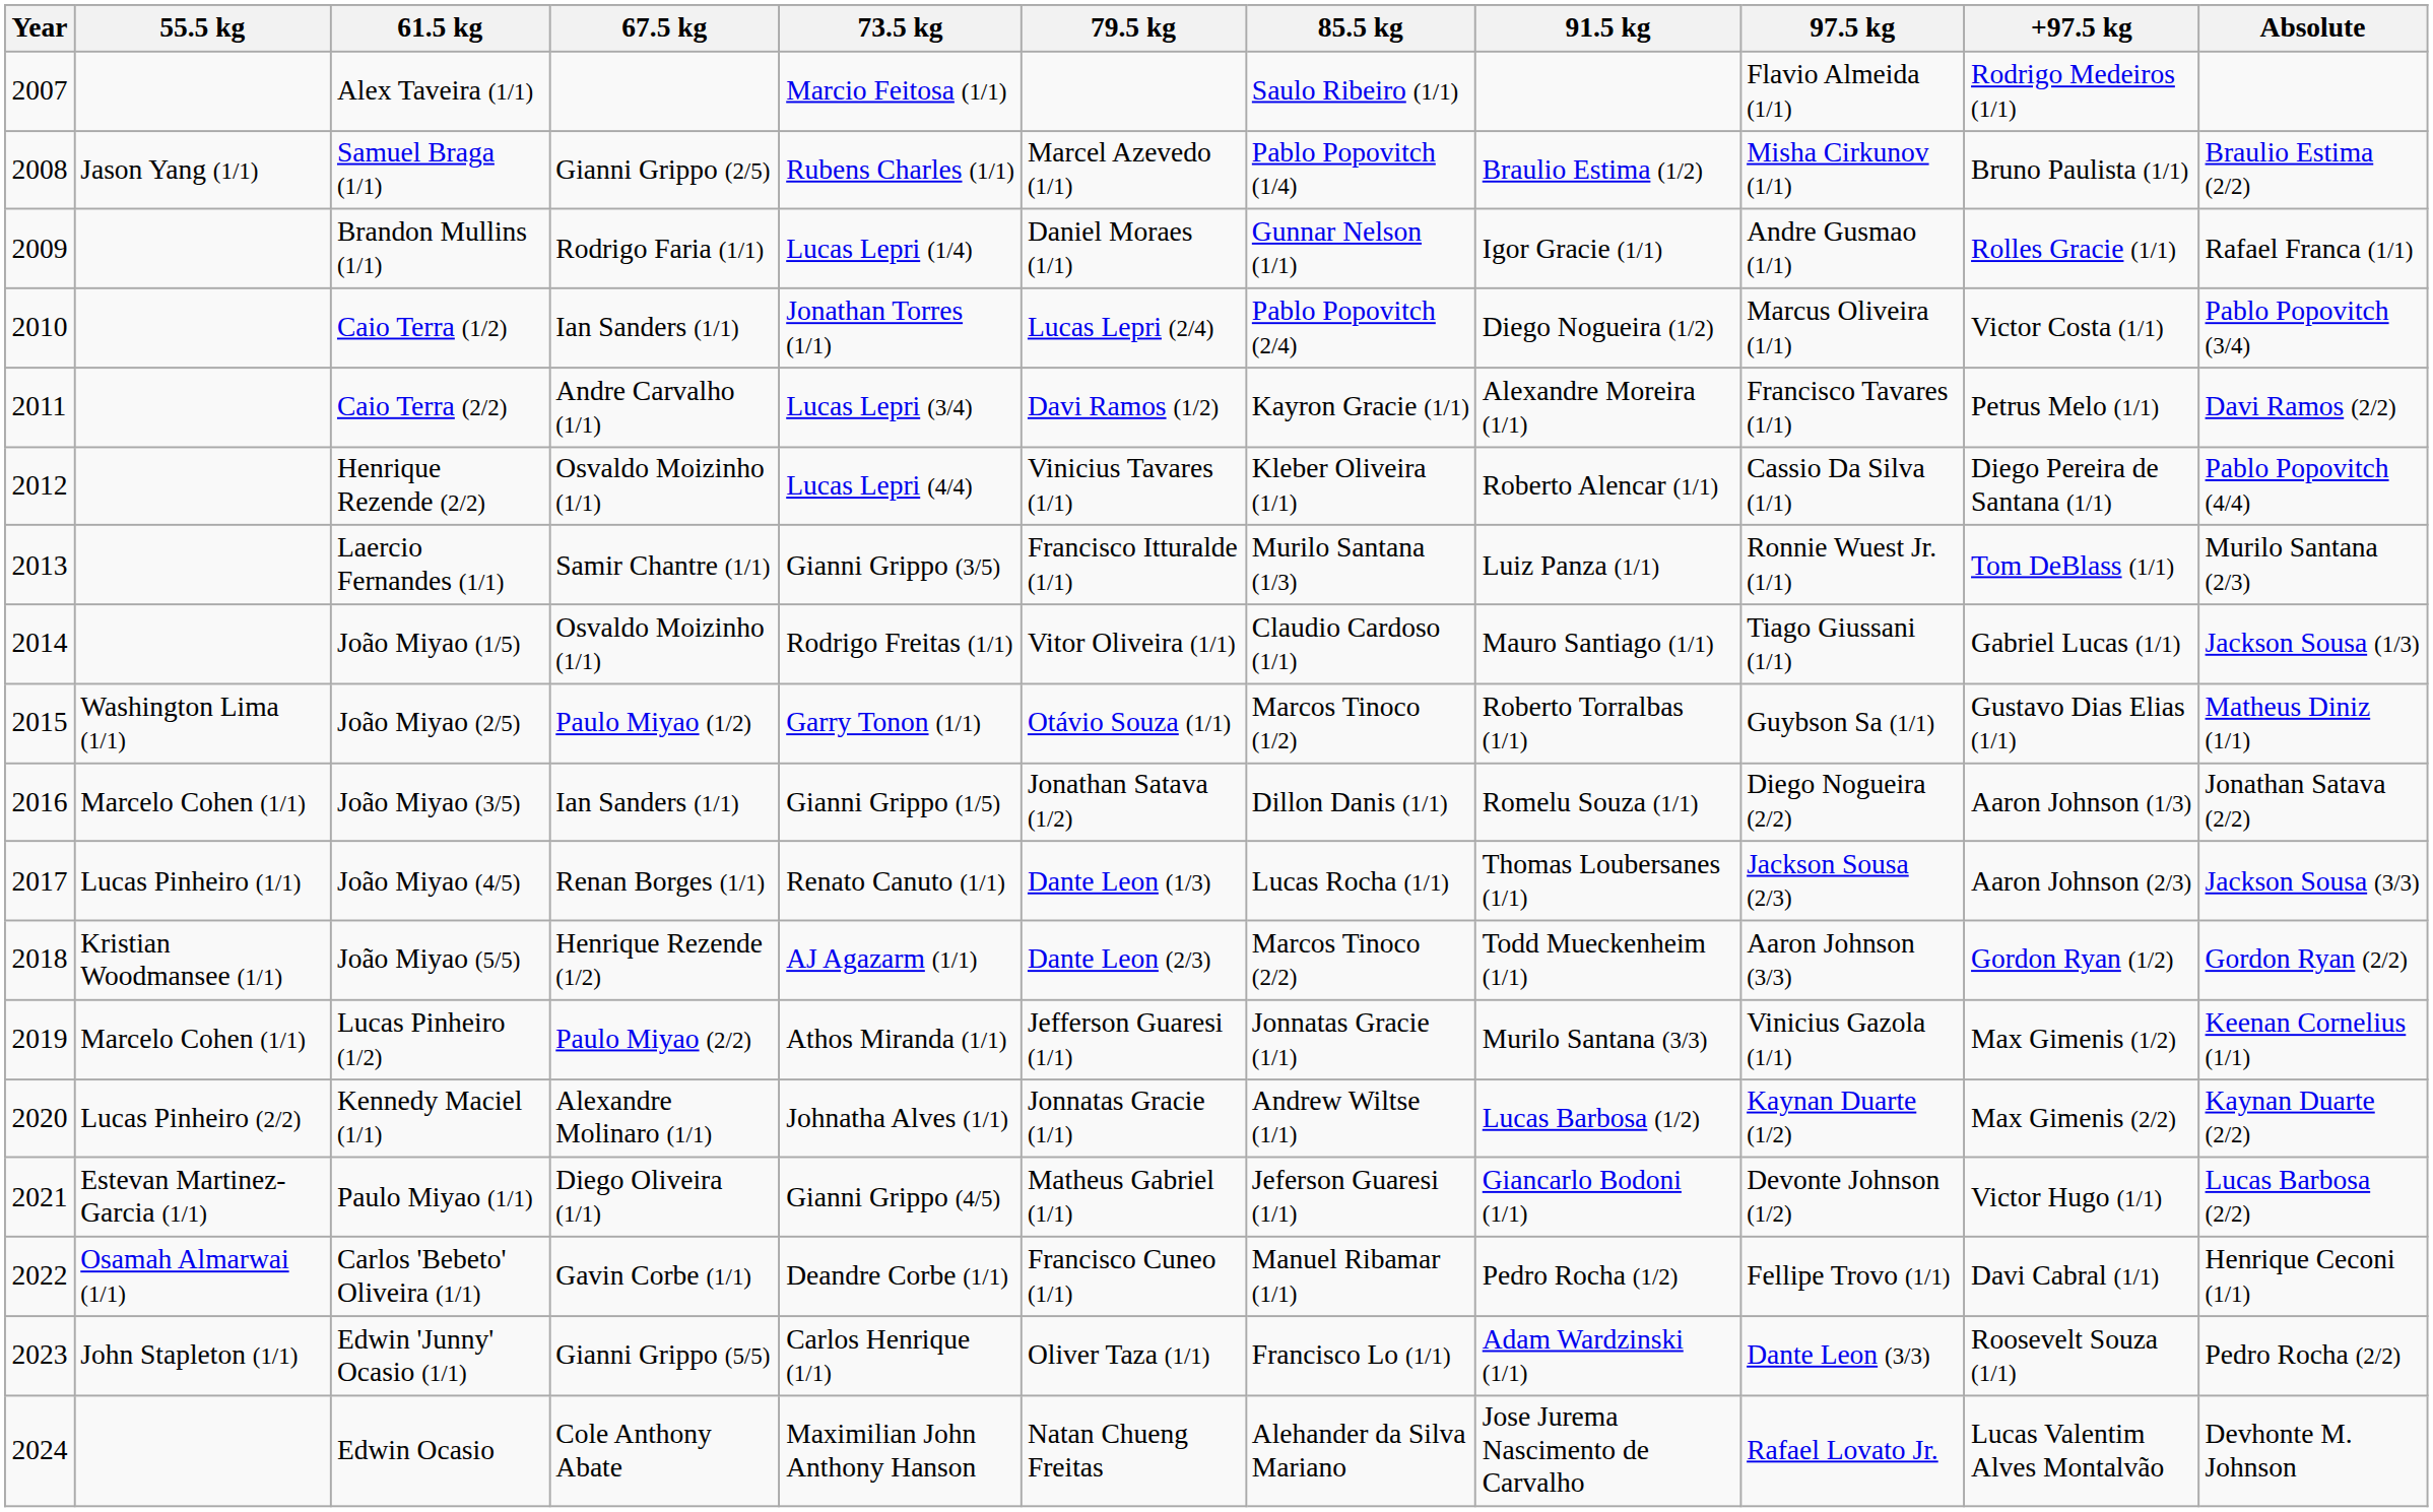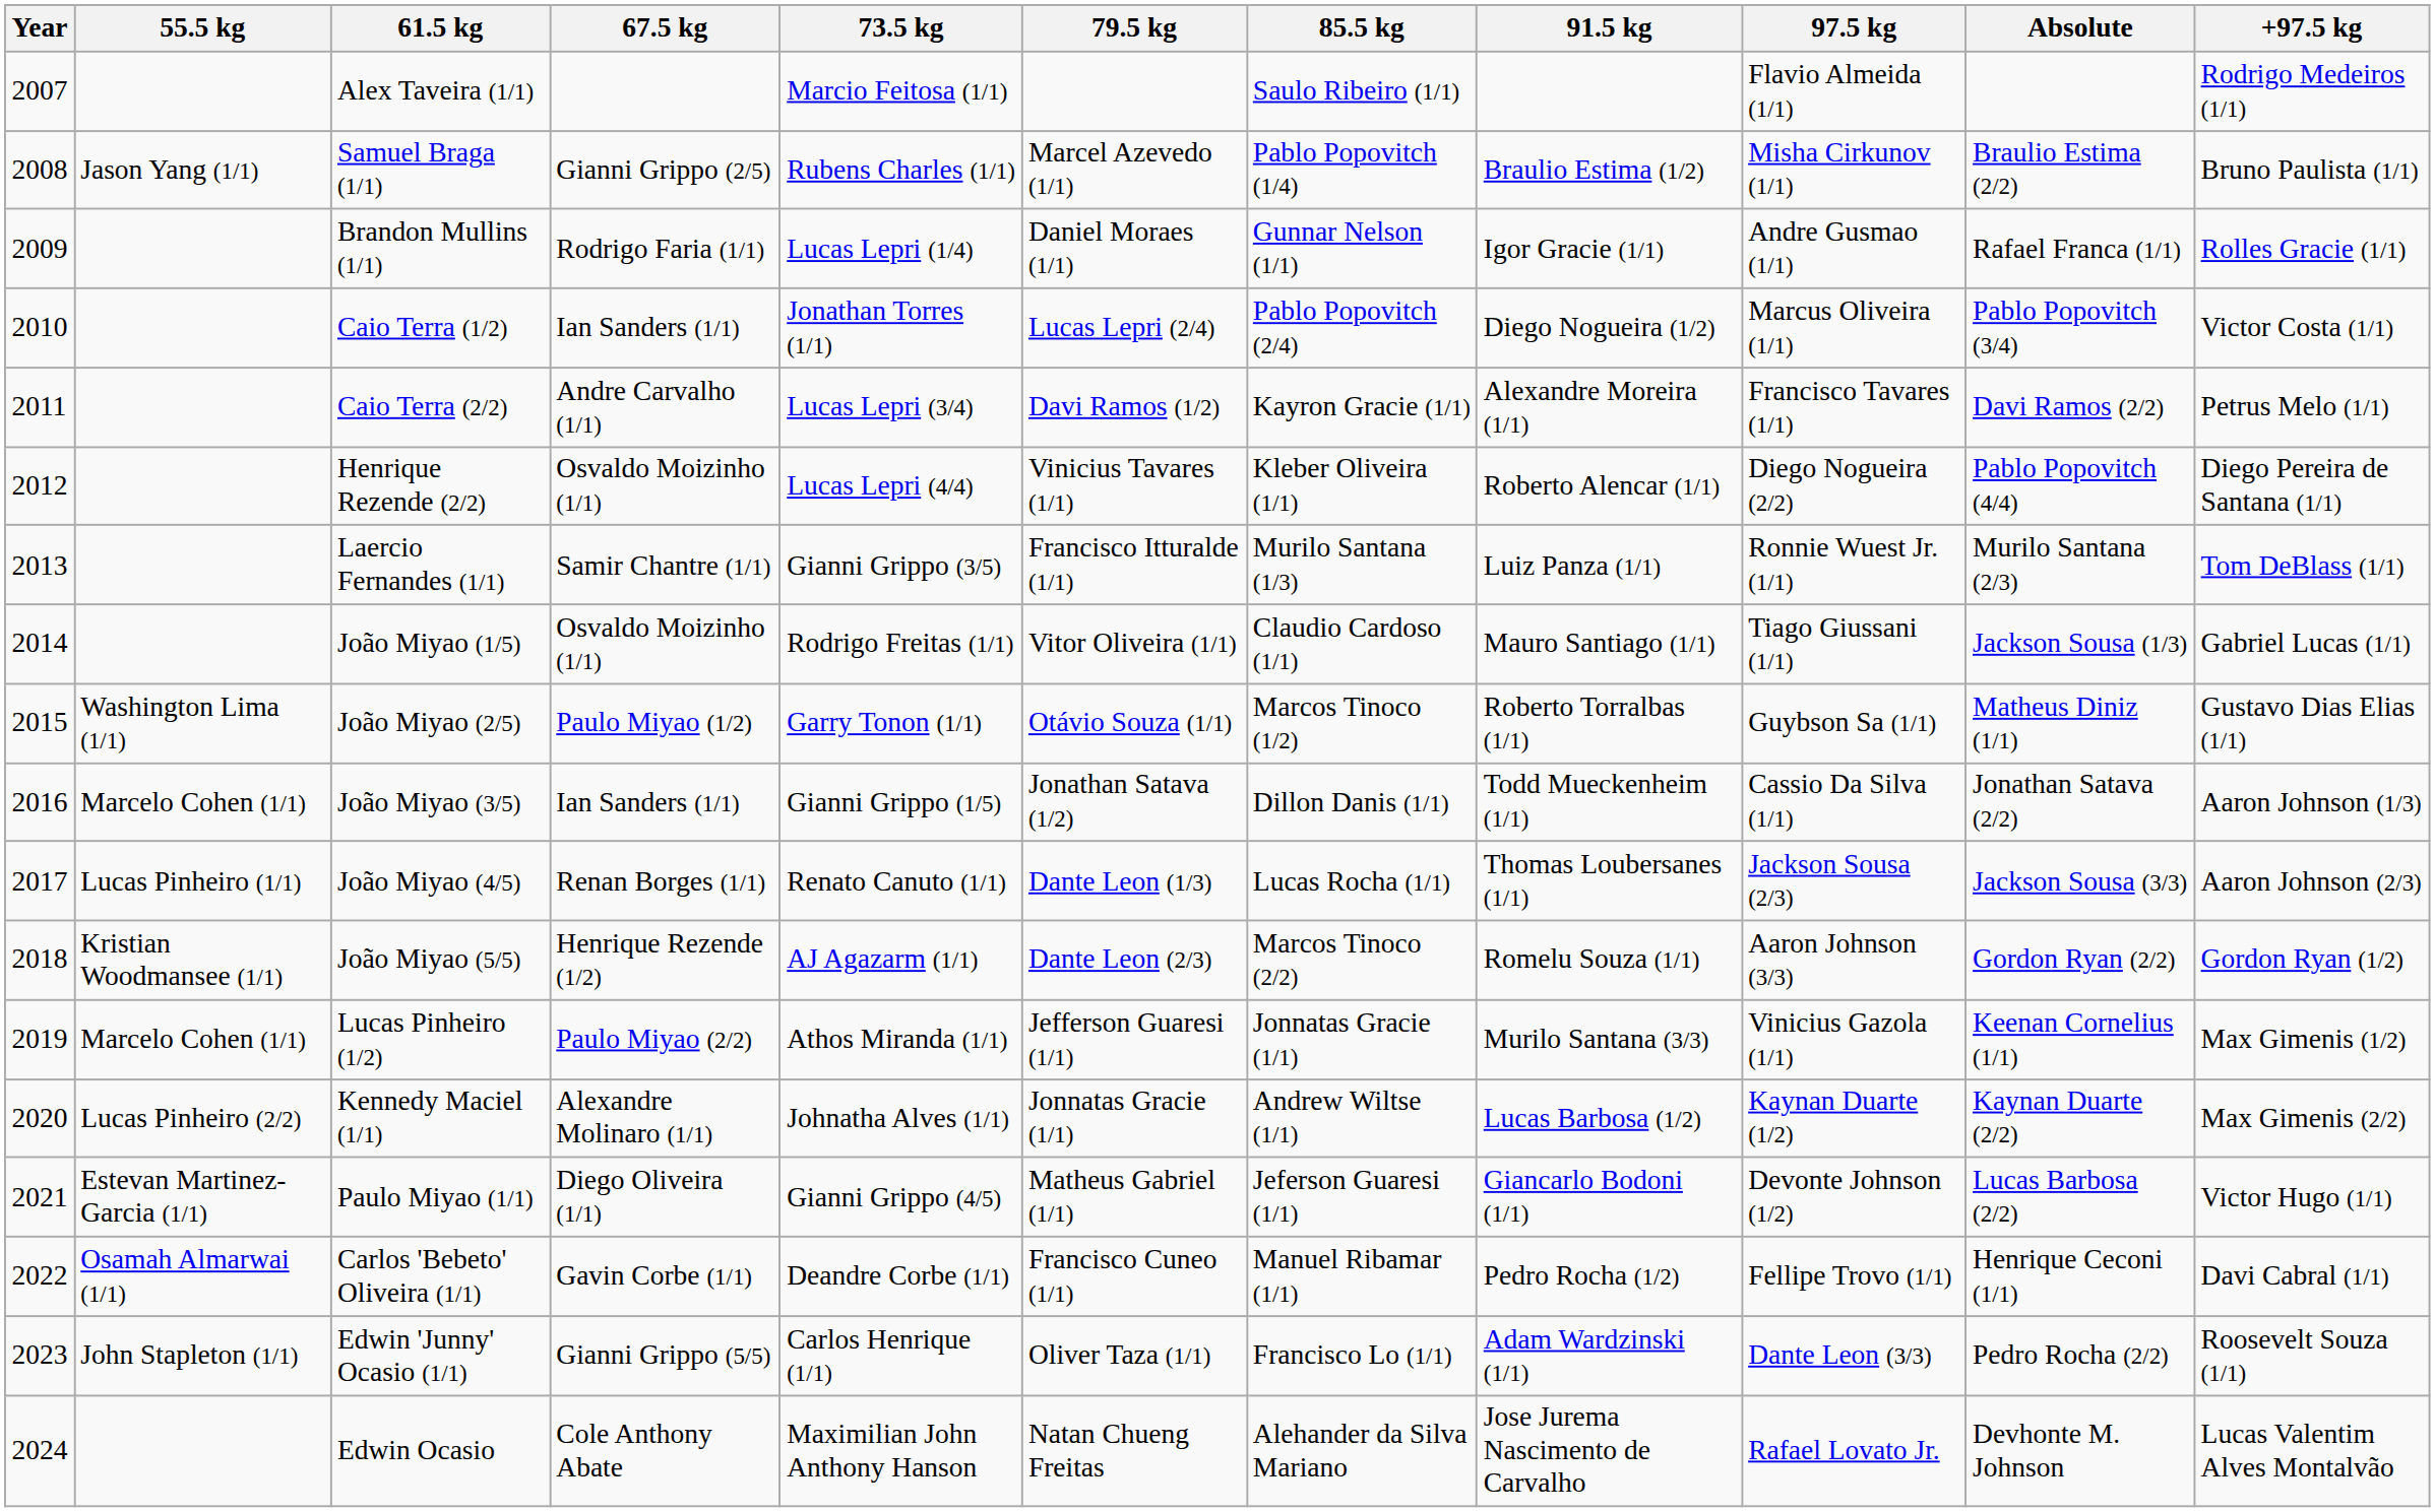columns swapped: +97.5 kg <-> Absolute
Henrique Rezende (2/2) | 97.5 kg: Cassio Da Silva (1/1) -> Diego Nogueira (2/2)
João Miyao (3/5) | 91.5 kg: Romelu Souza (1/1) -> Todd Mueckenheim (1/1)
João Miyao (3/5) | 97.5 kg: Diego Nogueira (2/2) -> Cassio Da Silva (1/1)
João Miyao (5/5) | 91.5 kg: Todd Mueckenheim (1/1) -> Romelu Souza (1/1)
